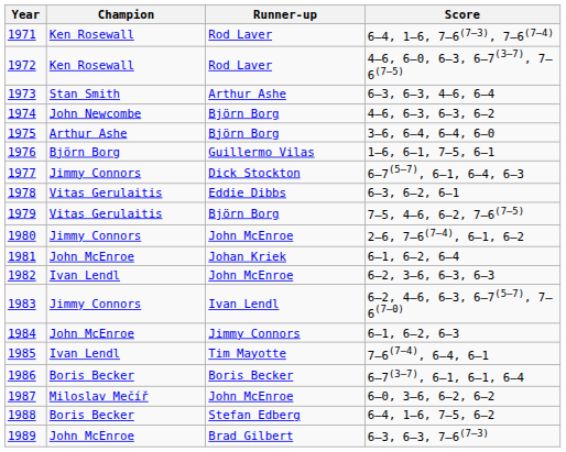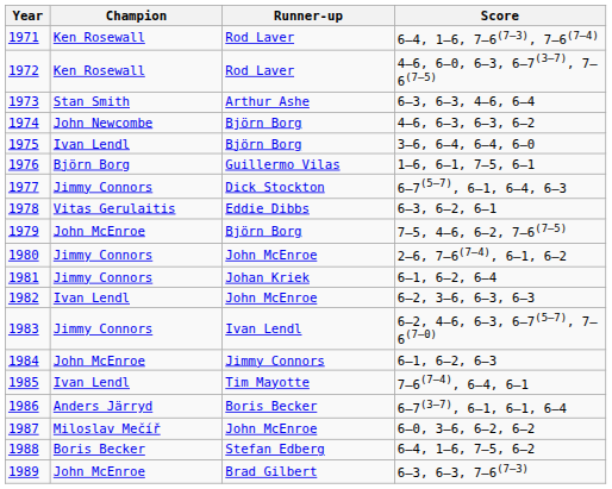1975 | Champion: Arthur Ashe -> Ivan Lendl
1979 | Champion: Vitas Gerulaitis -> John McEnroe
1981 | Champion: John McEnroe -> Jimmy Connors
1986 | Champion: Boris Becker -> Anders Järryd
